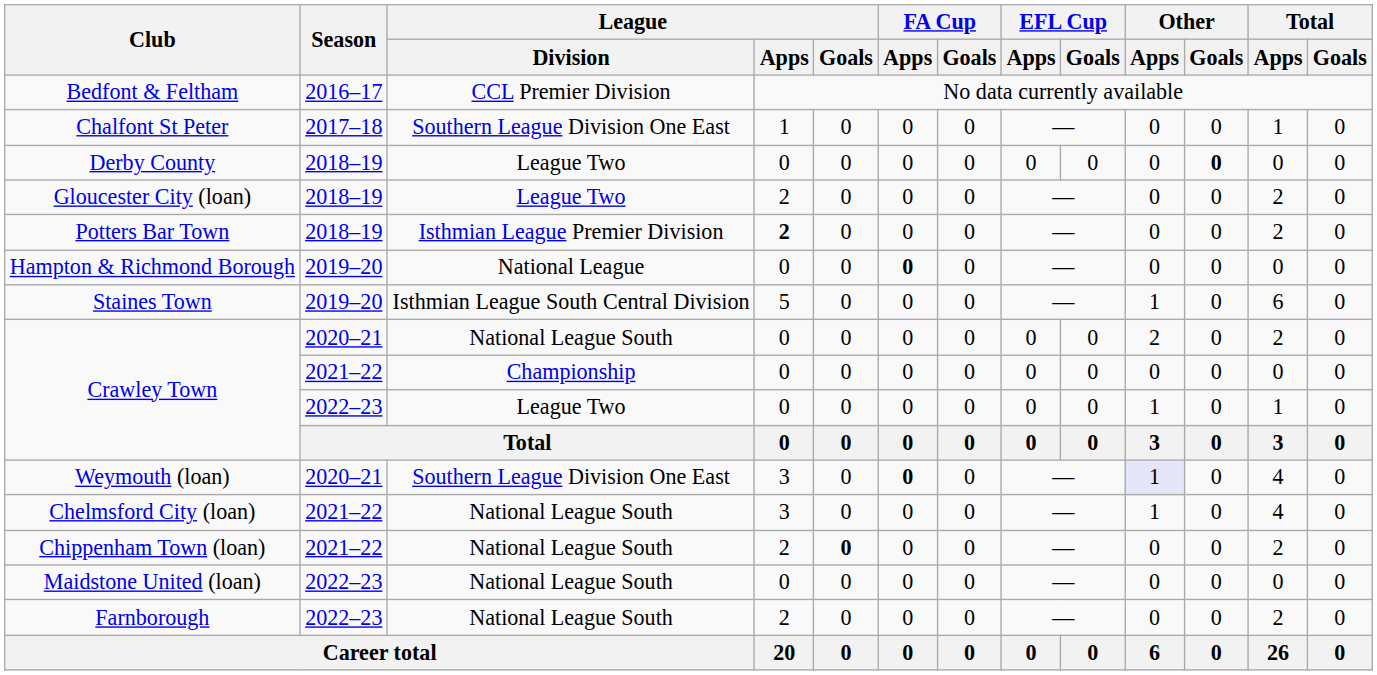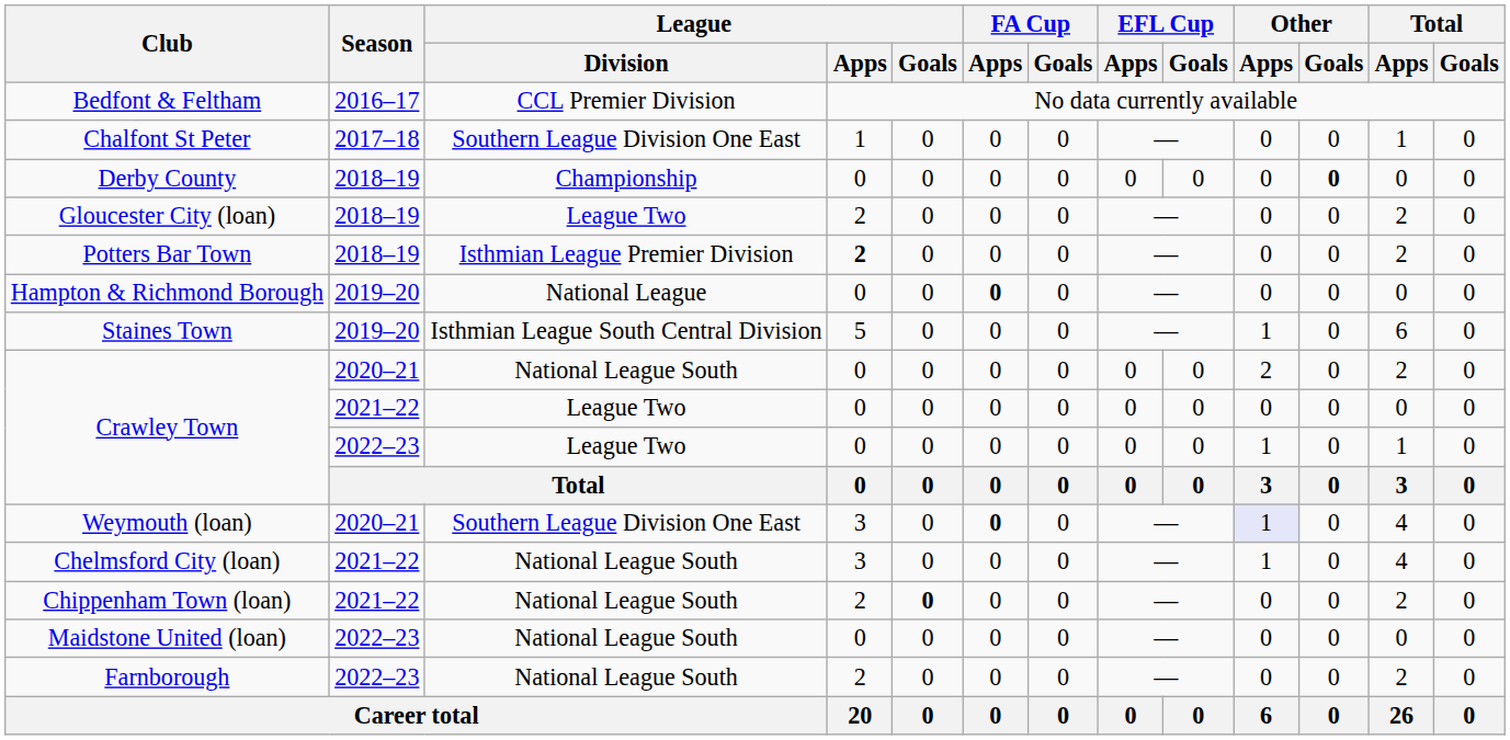Derby County | League / Division: League Two -> Championship
Crawley Town / 2021–22 | League / Division: Championship -> League Two
